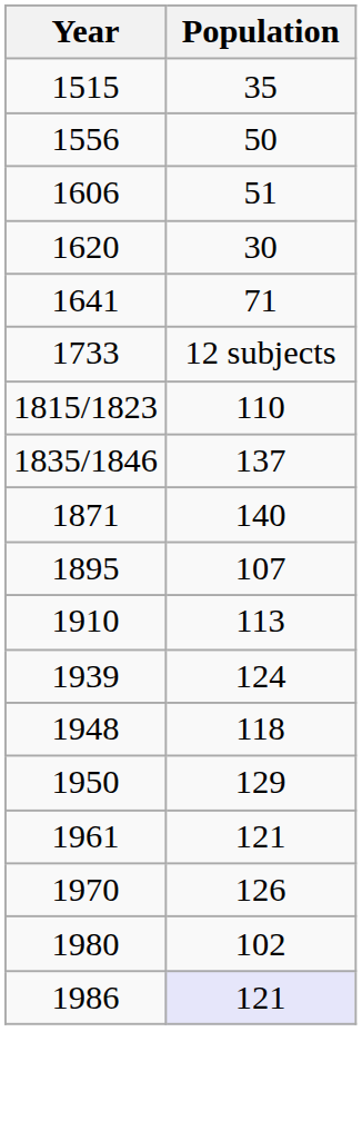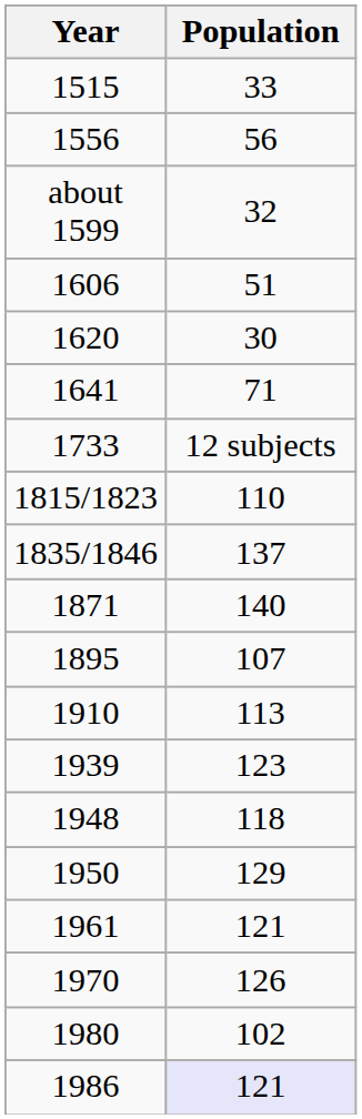1515 | Population: 35 -> 33
1556 | Population: 50 -> 56
+ row: about 1599 | 32
1939 | Population: 124 -> 123
